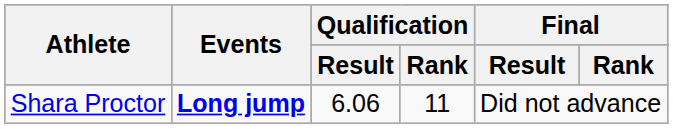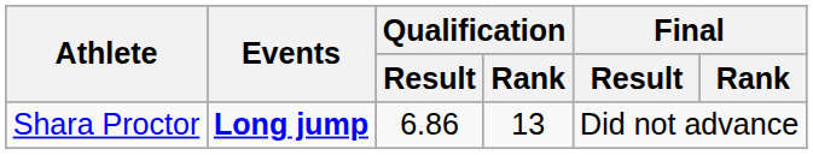Shara Proctor | Qualification / Result: 6.06 -> 6.86
Shara Proctor | Qualification / Rank: 11 -> 13
